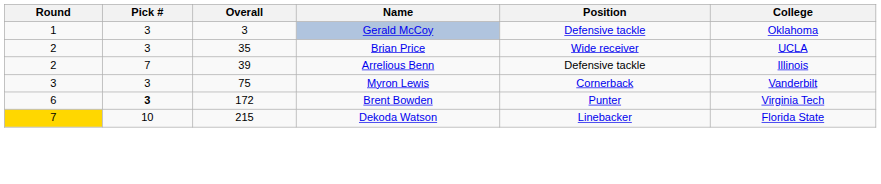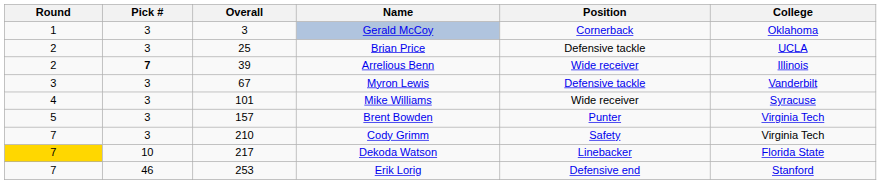Gerald McCoy | Position: Defensive tackle -> Cornerback
Brian Price | Overall: 35 -> 25
Brian Price | Position: Wide receiver -> Defensive tackle
Arrelious Benn | Pick #: normal -> bold
Arrelious Benn | Position: Defensive tackle -> Wide receiver
Myron Lewis | Overall: 75 -> 67
Myron Lewis | Position: Cornerback -> Defensive tackle
+ row: 4 | 3 | 101 | Mike Williams | Wide receiver | Syracuse
Brent Bowden | Round: 6 -> 5
Brent Bowden | Pick #: bold -> normal
Brent Bowden | Overall: 172 -> 157
+ row: 7 | 3 | 210 | Cody Grimm | Safety | Virginia Tech
Dekoda Watson | Overall: 215 -> 217
+ row: 7 | 46 | 253 | Erik Lorig | Defensive end | Stanford
